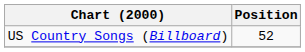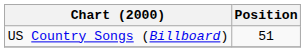US Country Songs (Billboard) | Position: 52 -> 51
